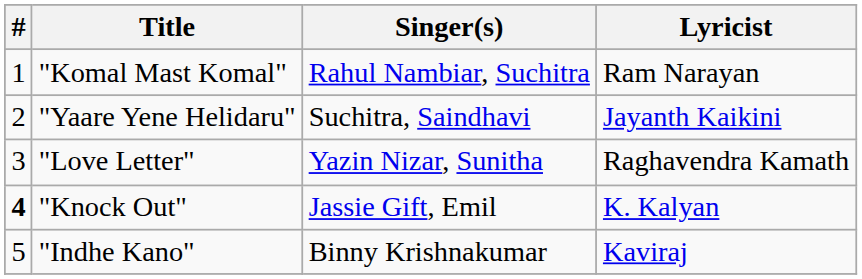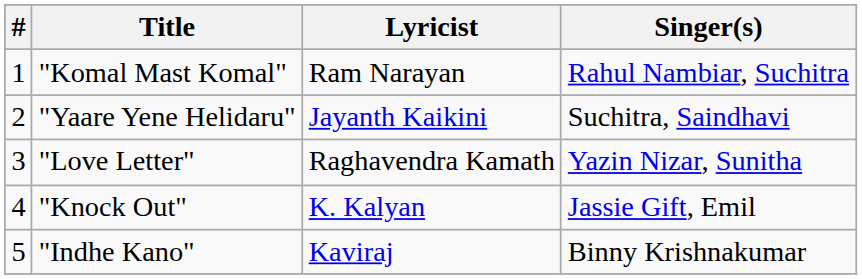columns swapped: Singer(s) <-> Lyricist
"Knock Out" | #: bold -> normal
